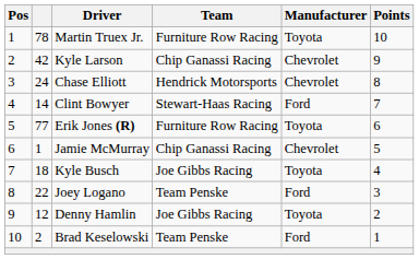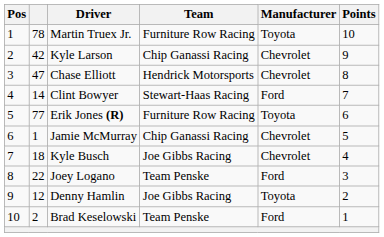Chase Elliott | column 2: 24 -> 47
Kyle Busch | Manufacturer: Toyota -> Chevrolet
